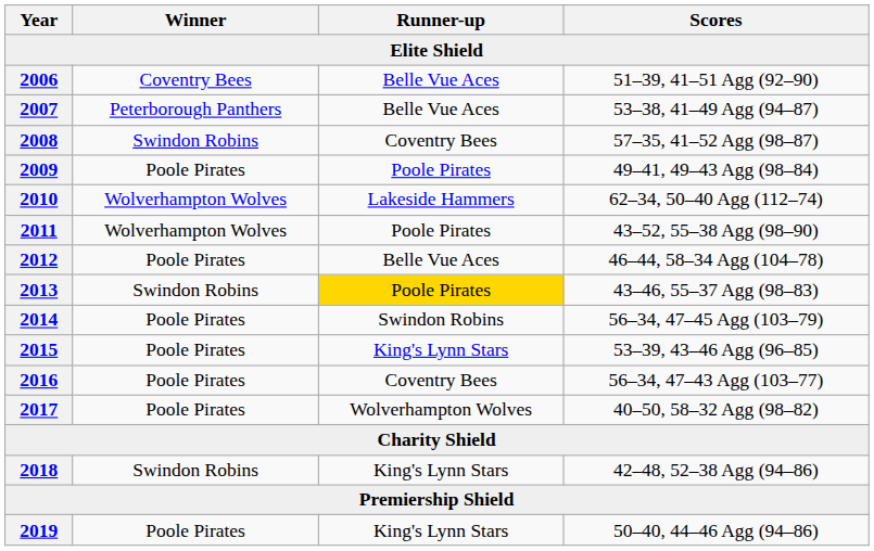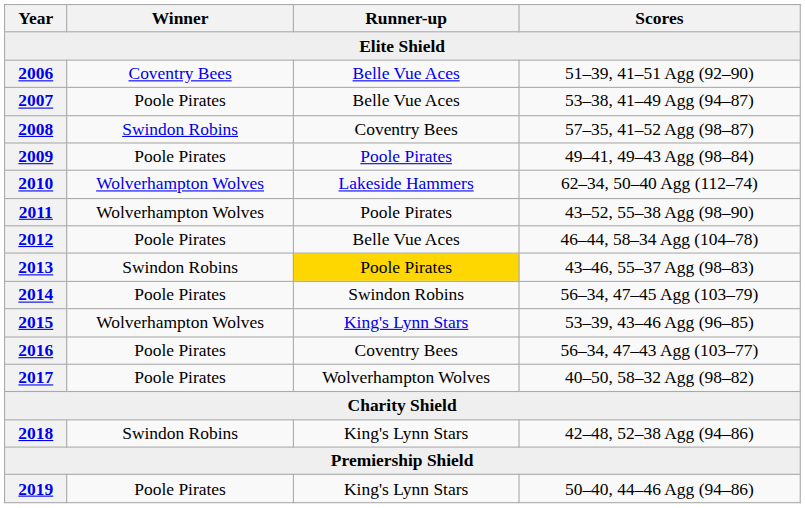53–38, 41–49 Agg (94–87) | Winner: Peterborough Panthers -> Poole Pirates
53–39, 43–46 Agg (96–85) | Winner: Poole Pirates -> Wolverhampton Wolves
